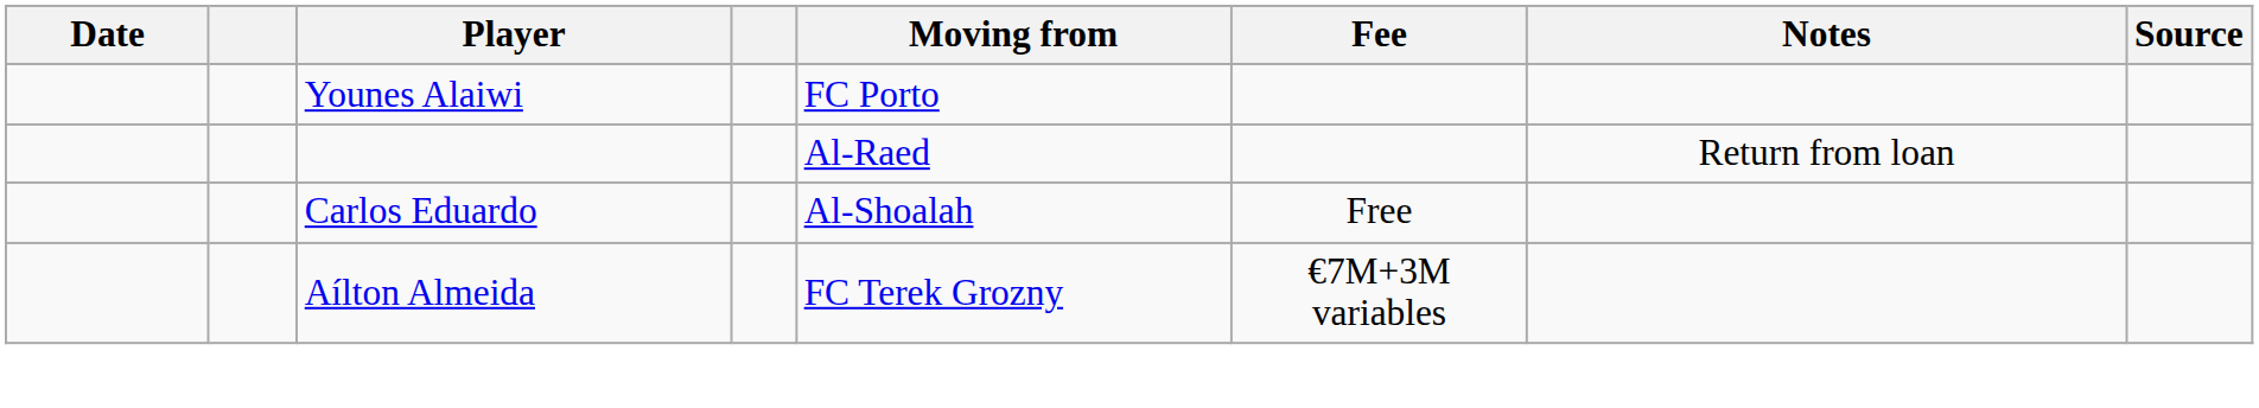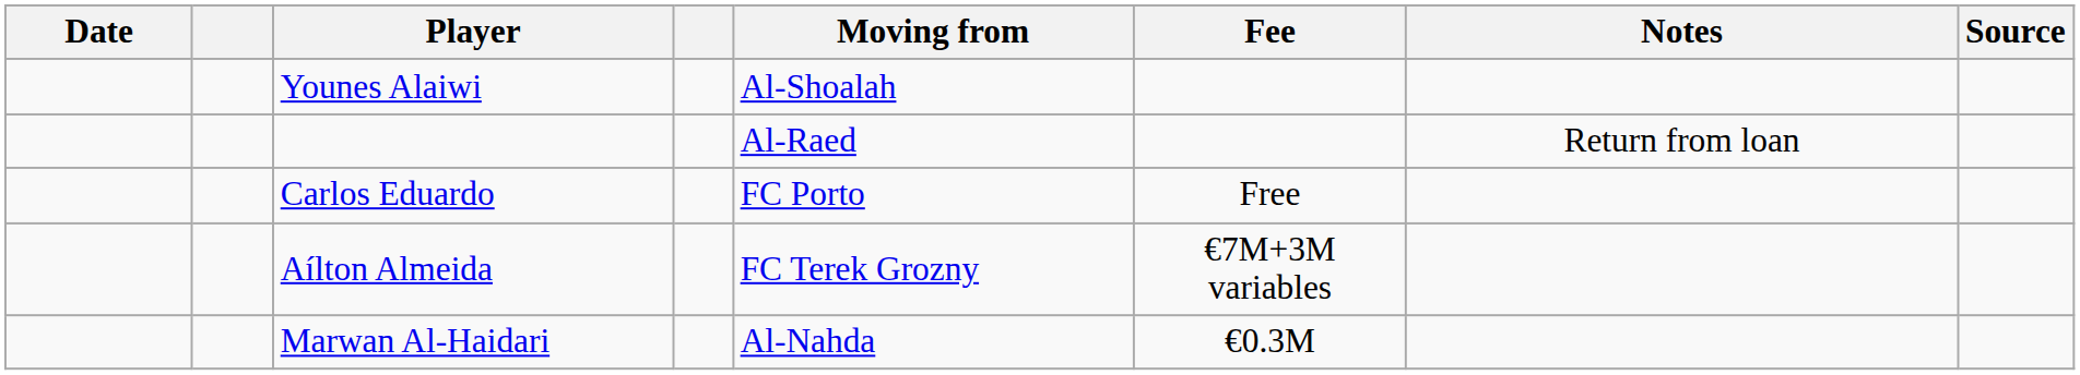Younes Alaiwi | Moving from: FC Porto -> Al-Shoalah
Carlos Eduardo | Moving from: Al-Shoalah -> FC Porto
+ row: Marwan Al-Haidari | Al-Nahda | €0.3M
